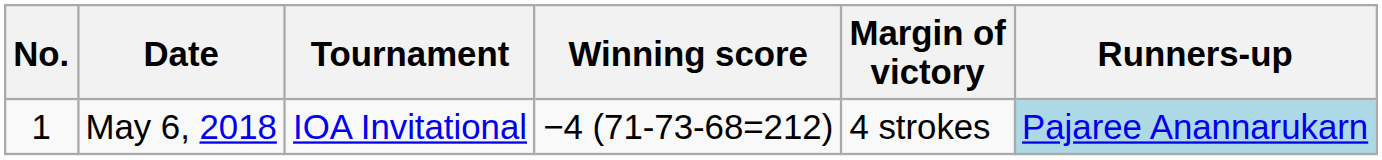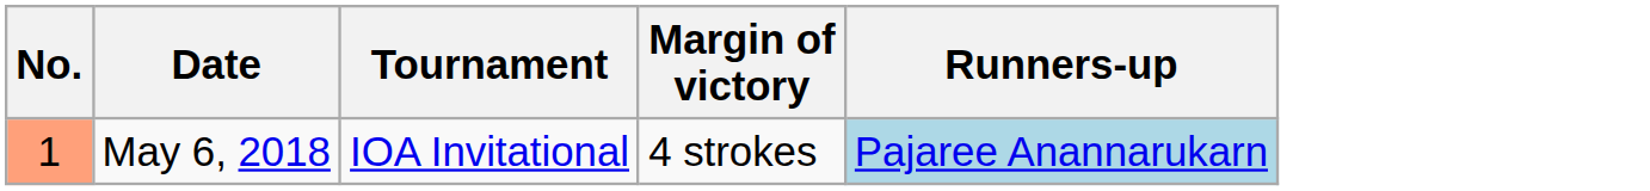- column: Winning score | −4 (71-73-68=212)
May 6, 2018 | No.: no background -> lightsalmon background
